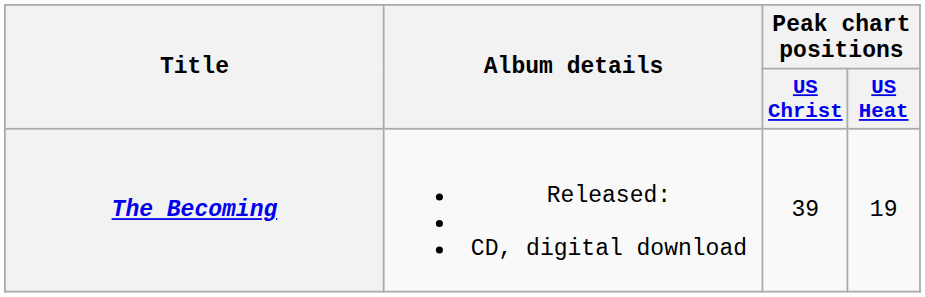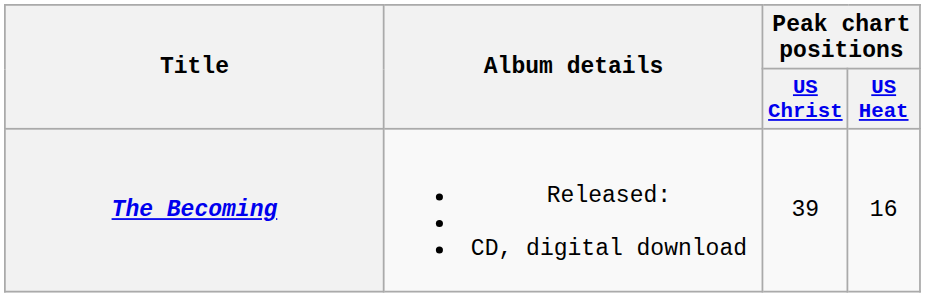The Becoming | Peak chart positions / US Heat: 19 -> 16
